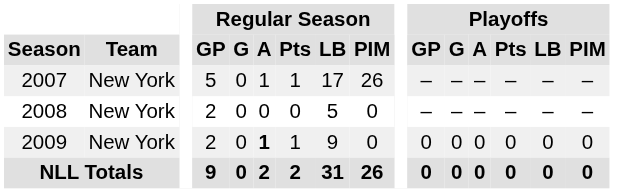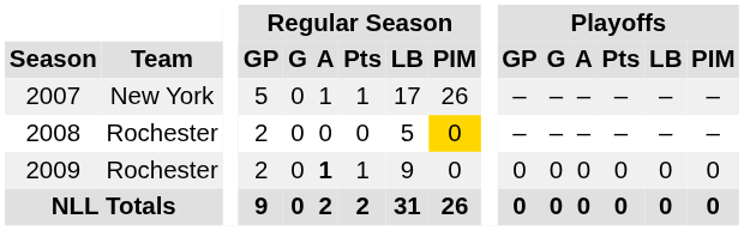2008 | Team: New York -> Rochester
2008 | Regular Season / PIM: no background -> gold background
2009 | Team: New York -> Rochester
